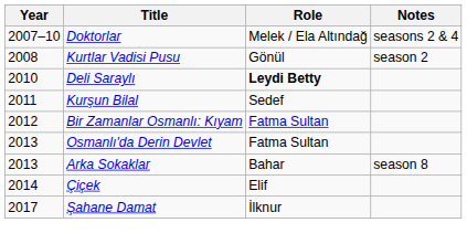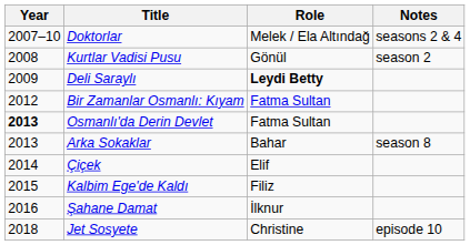Deli Saraylı | Year: 2010 -> 2009
- row: 2011 | Kurşun Bilal | Sedef
Osmanlı'da Derin Devlet | Year: normal -> bold
+ row: 2015 | Kalbim Ege'de Kaldı | Filiz
Şahane Damat | Year: 2017 -> 2016
+ row: 2018 | Jet Sosyete | Christine | episode 10
